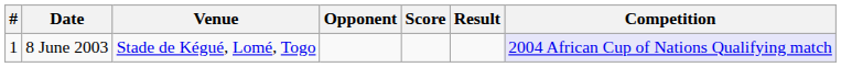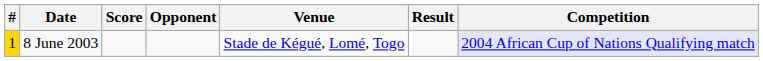columns swapped: Venue <-> Score
8 June 2003 | #: no background -> gold background
